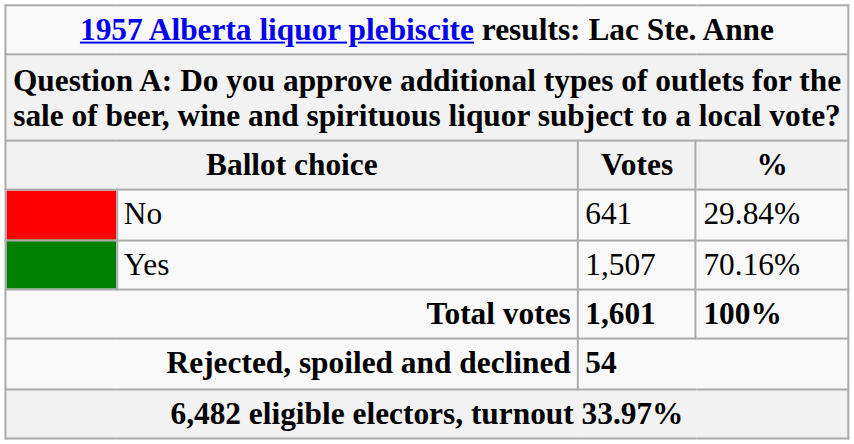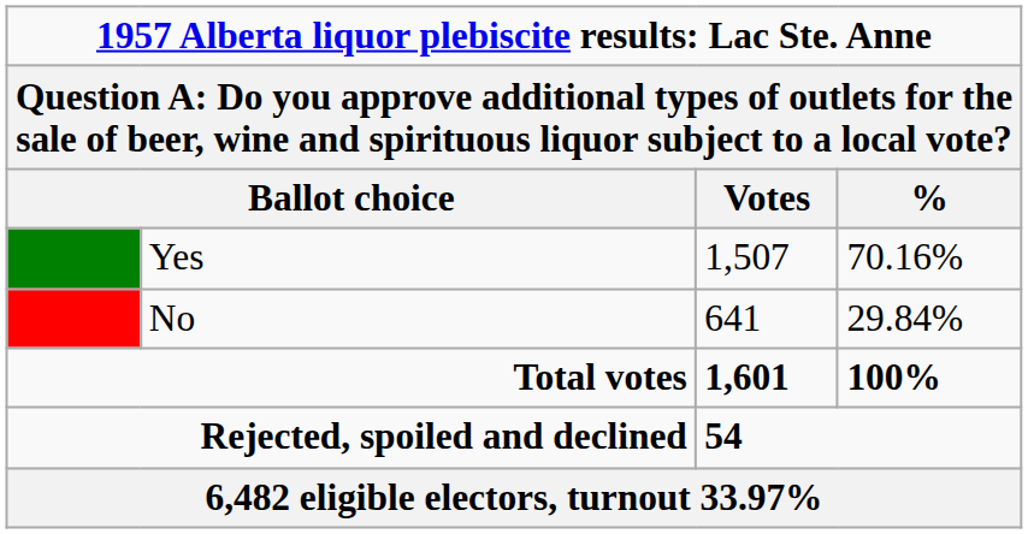rows swapped: Yes <-> No
